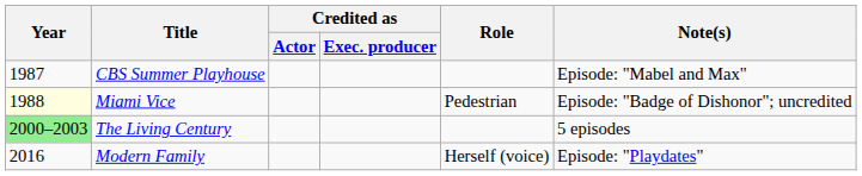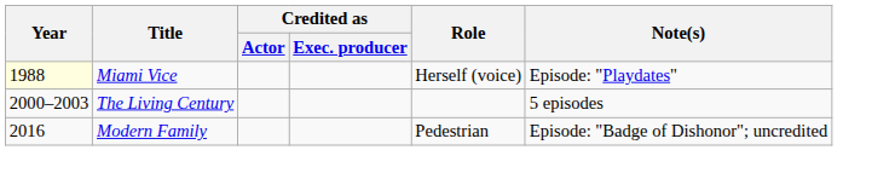- row: 1987 | CBS Summer Playhouse | Episode: "Mabel and Max"
Miami Vice | Role: Pedestrian -> Herself (voice)
Miami Vice | Note(s): Episode: "Badge of Dishonor"; uncredited -> Episode: "Playdates"
The Living Century | Year: lightgreen background -> no background
Modern Family | Role: Herself (voice) -> Pedestrian
Modern Family | Note(s): Episode: "Playdates" -> Episode: "Badge of Dishonor"; uncredited
